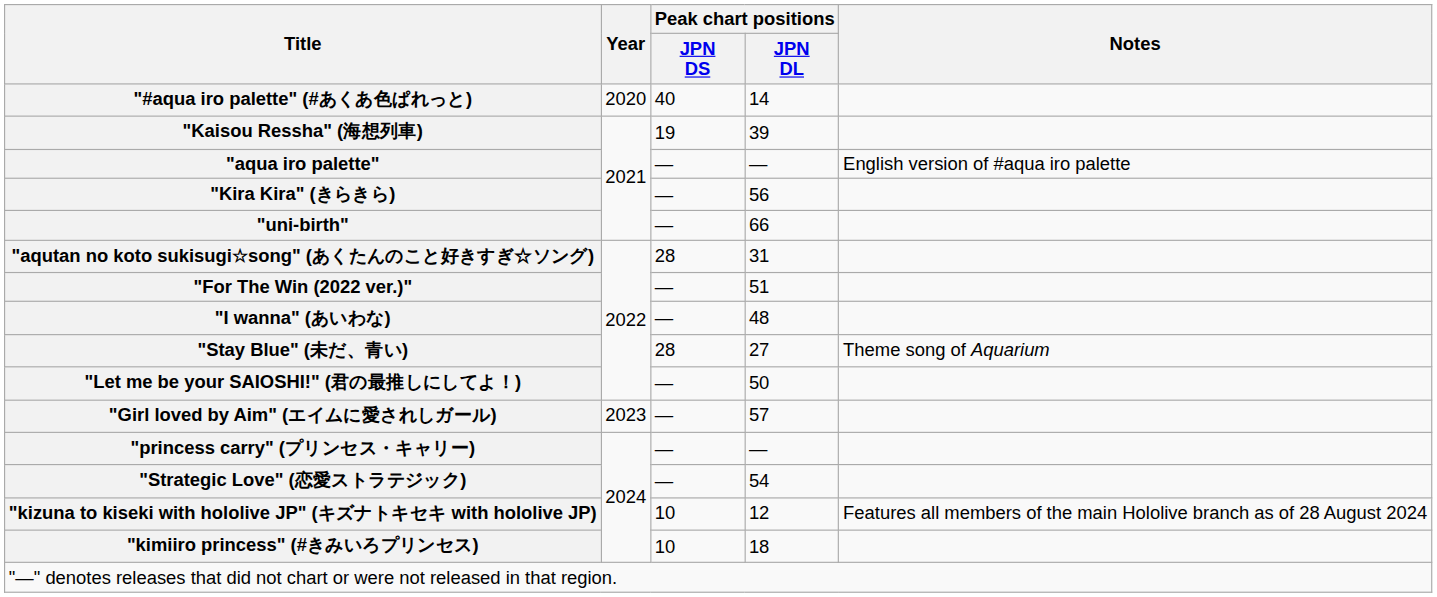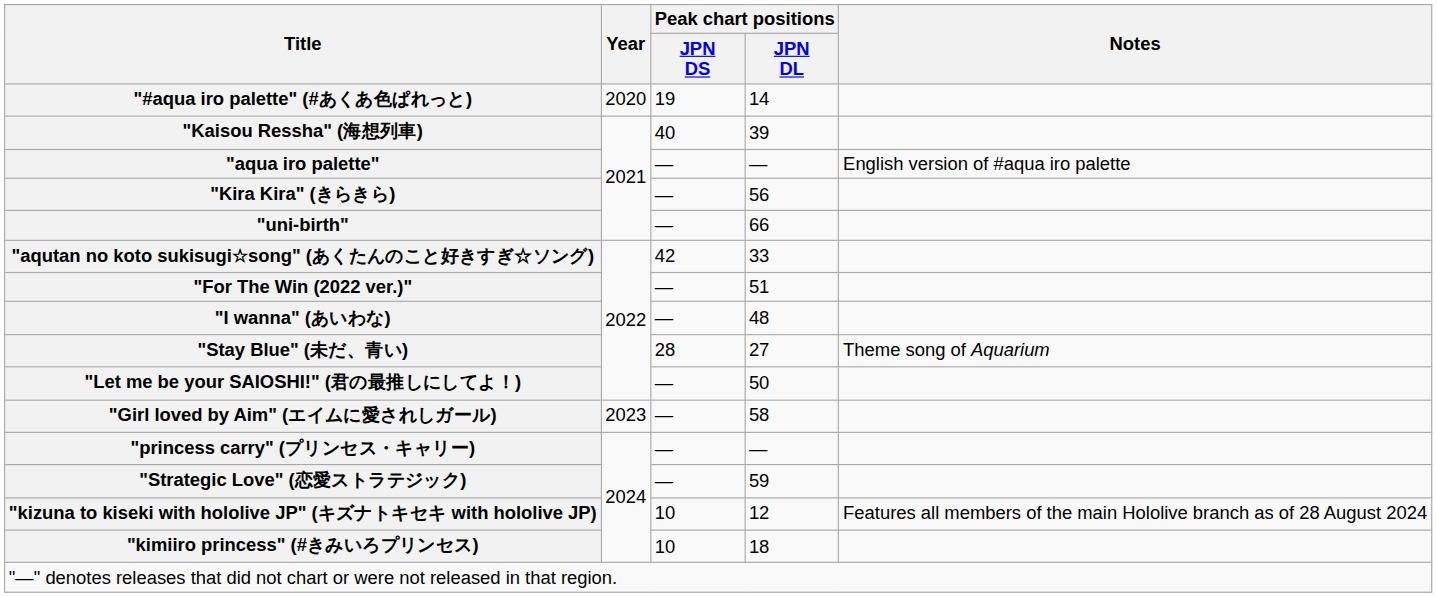"#aqua iro palette" (#あくあ色ぱれっと) | Peak chart positions / JPN DS: 40 -> 19
"Kaisou Ressha" (海想列車) | Peak chart positions / JPN DS: 19 -> 40
"aqutan no koto sukisugi☆song" (あくたんのこと好きすぎ☆ソング) | Peak chart positions / JPN DS: 28 -> 42
"aqutan no koto sukisugi☆song" (あくたんのこと好きすぎ☆ソング) | Peak chart positions / JPN DL: 31 -> 33
"Girl loved by Aim" (エイムに愛されしガール) | Peak chart positions / JPN DL: 57 -> 58
"Strategic Love" (恋愛ストラテジック) | Peak chart positions / JPN DL: 54 -> 59
